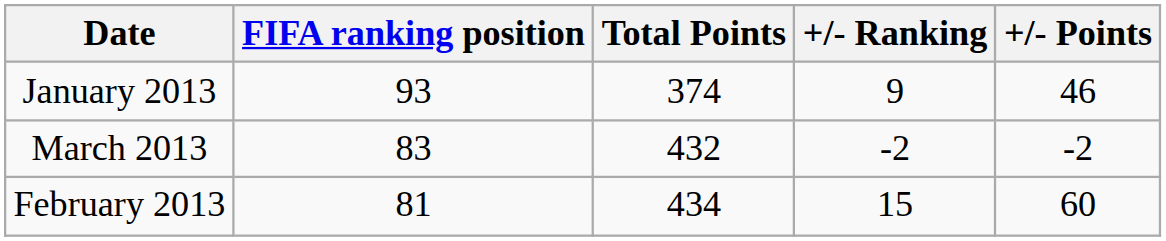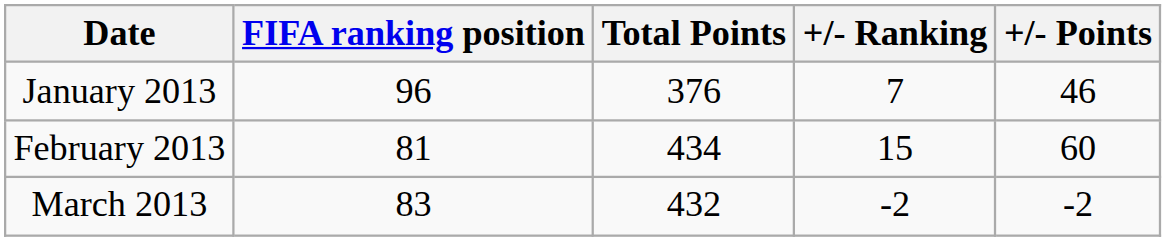January 2013 | FIFA ranking position: 93 -> 96
January 2013 | Total Points: 374 -> 376
January 2013 | +/- Ranking: 9 -> 7
rows swapped: February 2013 <-> March 2013
